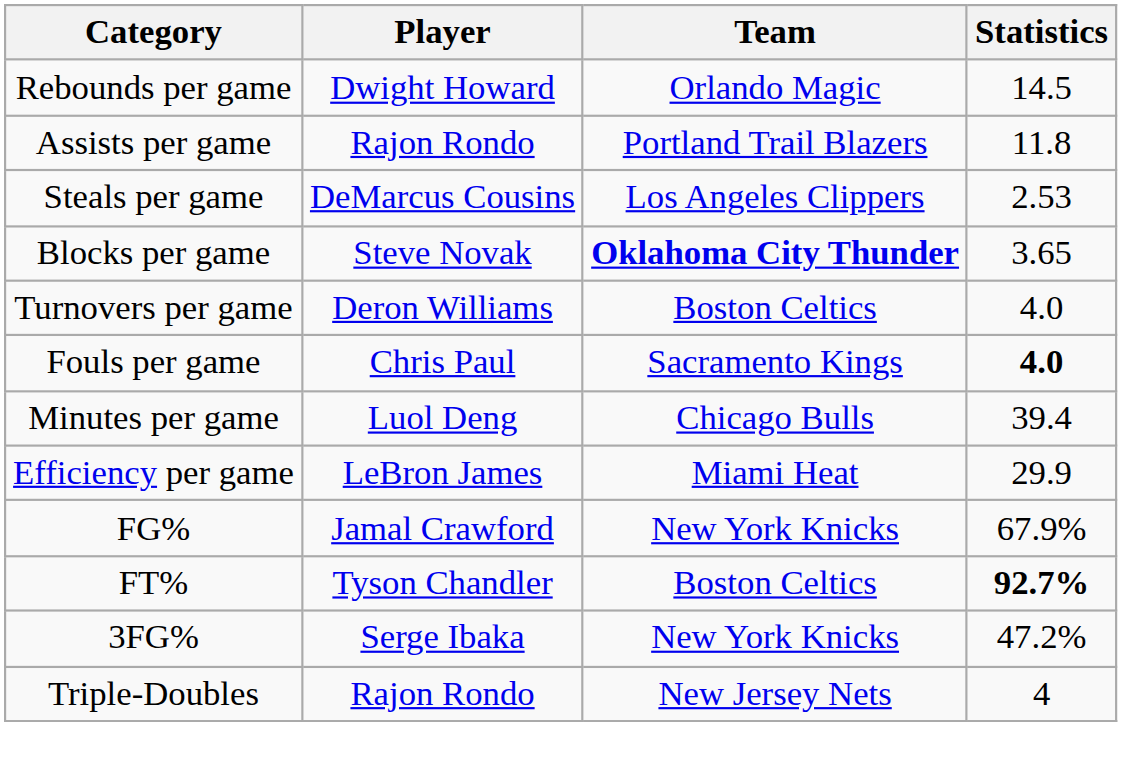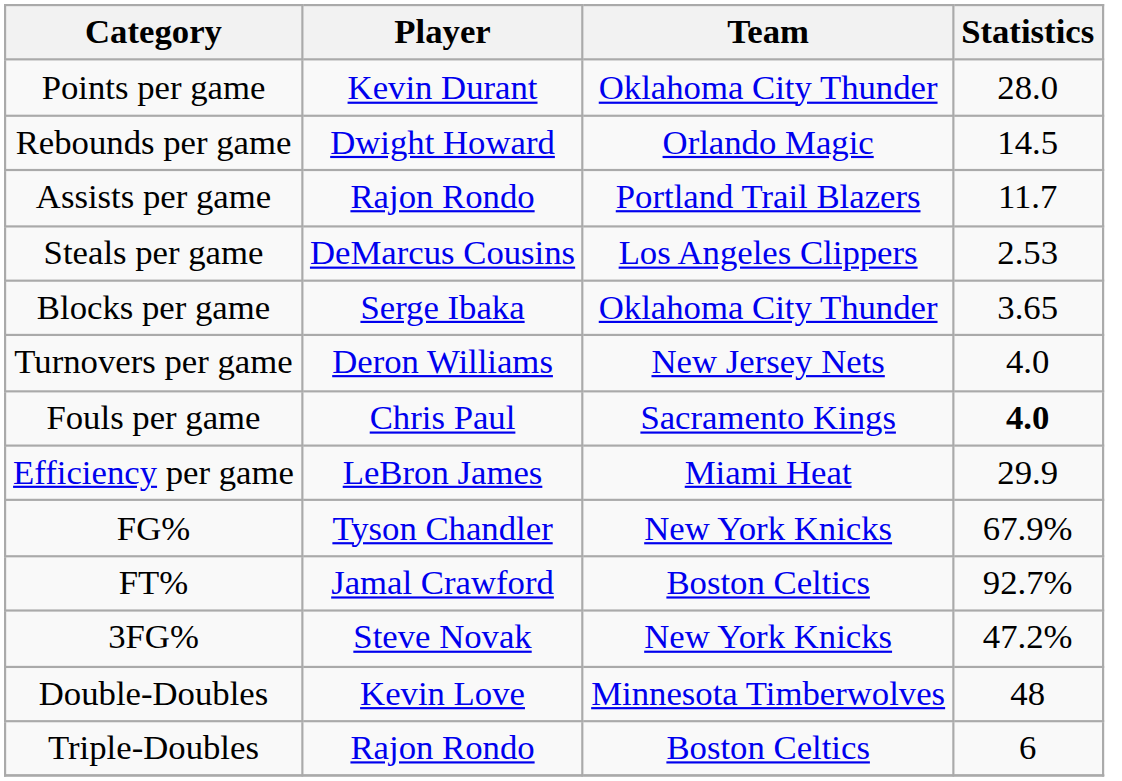+ row: Points per game | Kevin Durant | Oklahoma City Thunder | 28.0
Assists per game | Statistics: 11.8 -> 11.7
Blocks per game | Player: Steve Novak -> Serge Ibaka
Blocks per game | Team: bold -> normal
Turnovers per game | Team: Boston Celtics -> New Jersey Nets
- row: Minutes per game | Luol Deng | Chicago Bulls | 39.4
FG% | Player: Jamal Crawford -> Tyson Chandler
FT% | Player: Tyson Chandler -> Jamal Crawford
FT% | Statistics: bold -> normal
3FG% | Player: Serge Ibaka -> Steve Novak
+ row: Double-Doubles | Kevin Love | Minnesota Timberwolves | 48
Triple-Doubles | Team: New Jersey Nets -> Boston Celtics
Triple-Doubles | Statistics: 4 -> 6
